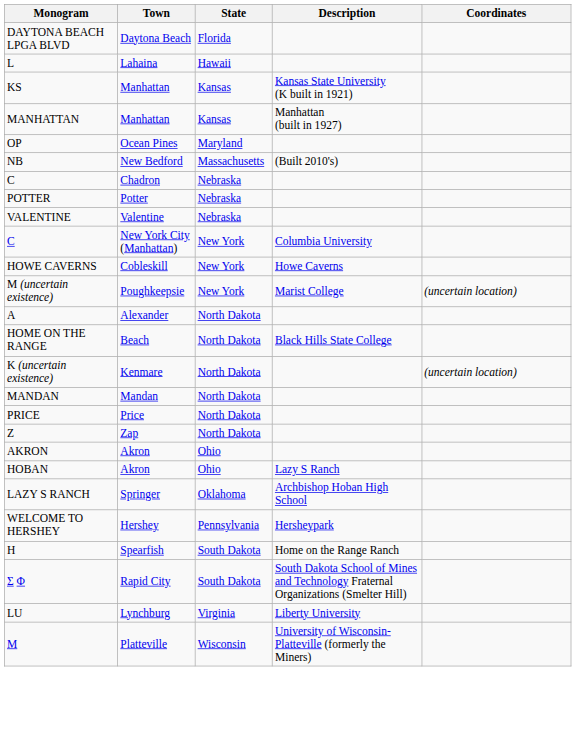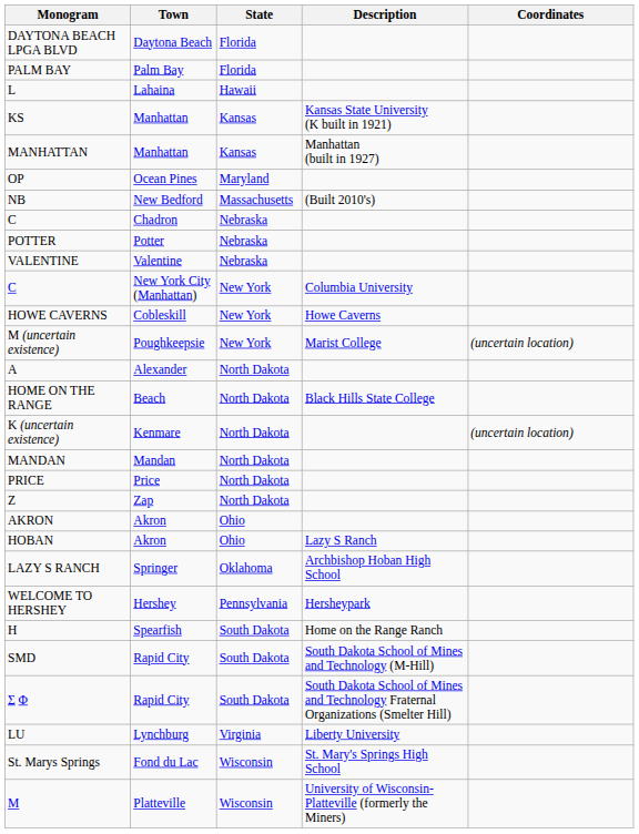+ row: PALM BAY | Palm Bay | Florida
+ row: SMD | Rapid City | South Dakota | South Dakota School of Mines and Technology (M-Hill)
+ row: St. Marys Springs | Fond du Lac | Wisconsin | St. Mary's Springs High School
